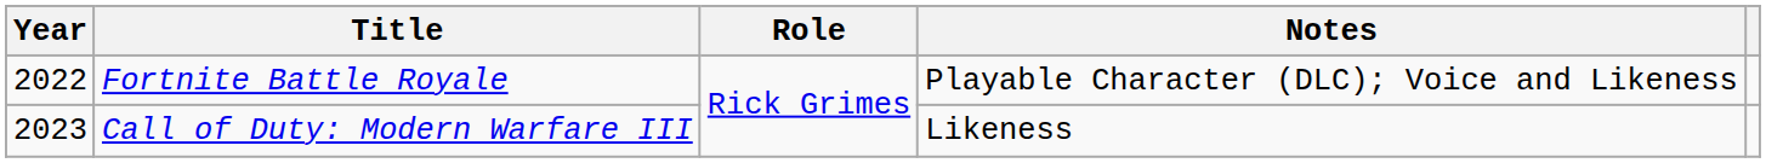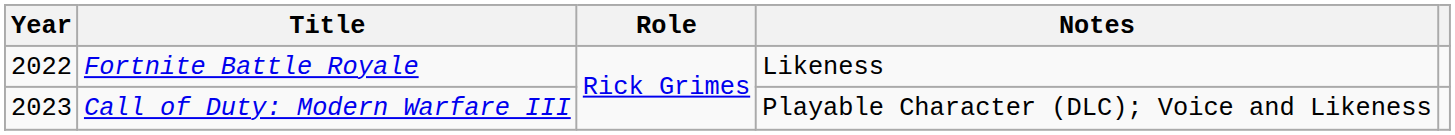Fortnite Battle Royale | Notes: Playable Character (DLC); Voice and Likeness -> Likeness
Call of Duty: Modern Warfare III | Notes: Likeness -> Playable Character (DLC); Voice and Likeness
